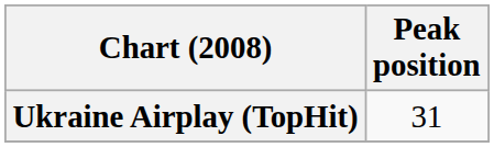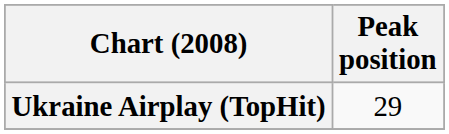Ukraine Airplay (TopHit) | Peak position: 31 -> 29
